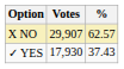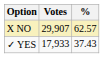✓ YES | Votes: 17,930 -> 17,933
